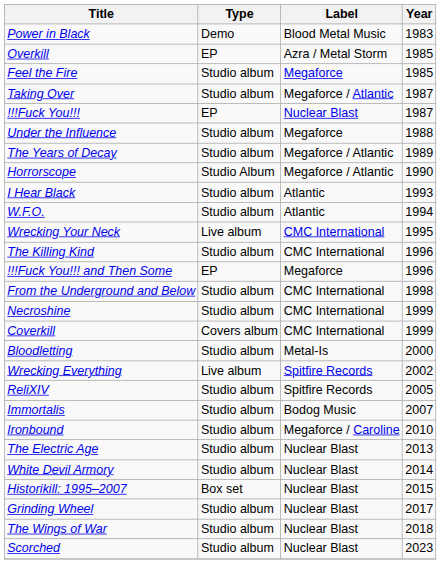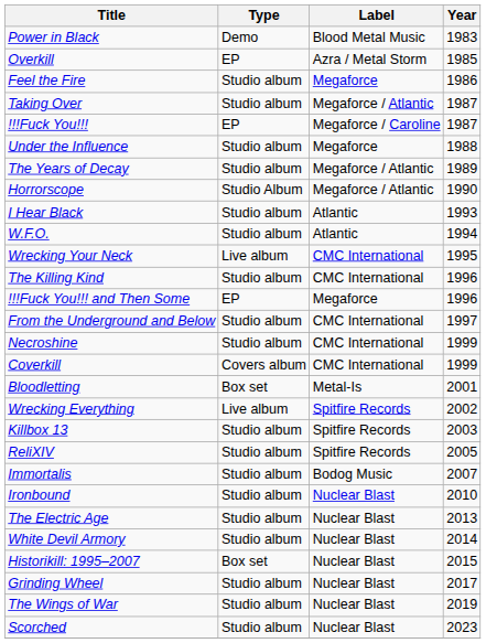Feel the Fire | Year: 1985 -> 1986
!!!Fuck You!!! | Label: Nuclear Blast -> Megaforce / Caroline
From the Underground and Below | Year: 1998 -> 1997
Bloodletting | Type: Studio album -> Box set
Bloodletting | Year: 2000 -> 2001
+ row: Killbox 13 | Studio album | Spitfire Records | 2003
Ironbound | Label: Megaforce / Caroline -> Nuclear Blast
The Wings of War | Year: 2018 -> 2019
